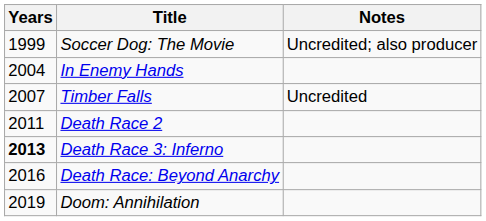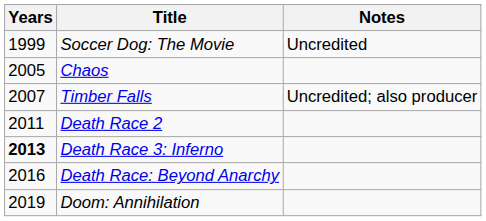Soccer Dog: The Movie | Notes: Uncredited; also producer -> Uncredited
- row: 2004 | In Enemy Hands
+ row: 2005 | Chaos
Timber Falls | Notes: Uncredited -> Uncredited; also producer
